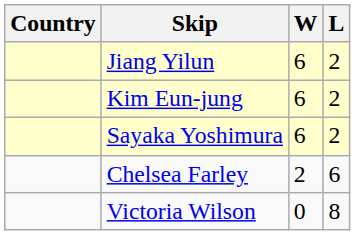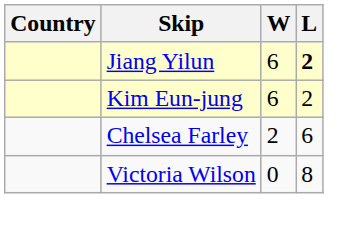Jiang Yilun | L: normal -> bold
- row: Sayaka Yoshimura | 6 | 2
